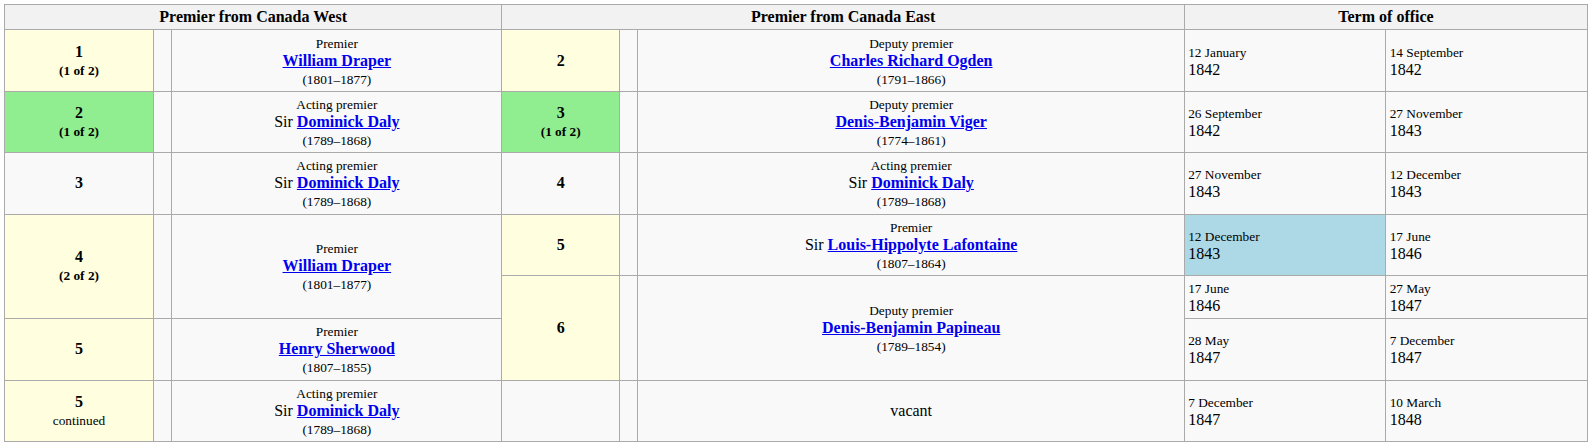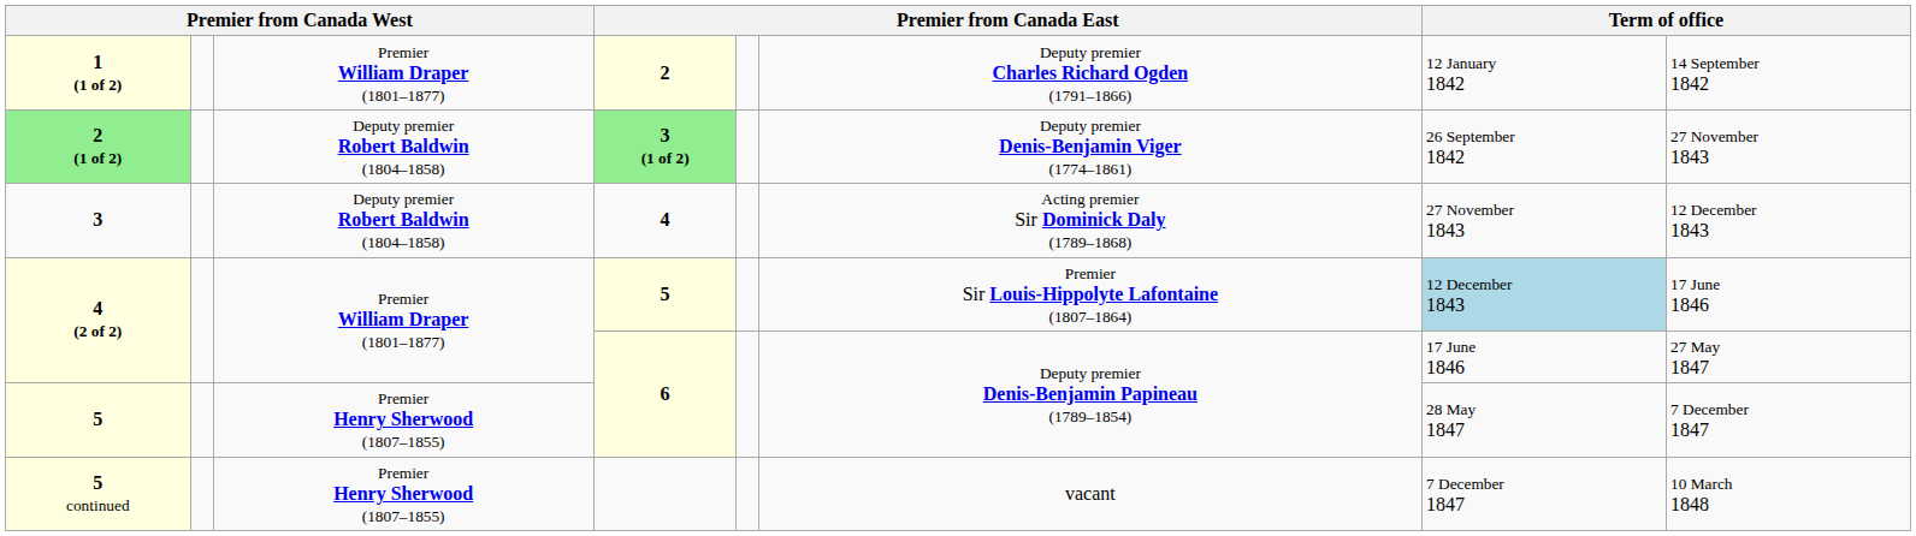2 (1 of 2) | column 3: Acting premier Sir Dominick Daly (1789–1868) -> Deputy premier Robert Baldwin (1804–1858)
3 | column 3: Acting premier Sir Dominick Daly (1789–1868) -> Deputy premier Robert Baldwin (1804–1858)
5 continued | column 3: Acting premier Sir Dominick Daly (1789–1868) -> Premier Henry Sherwood (1807–1855)
